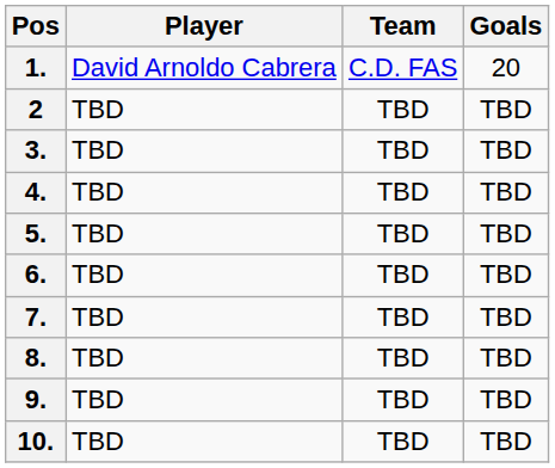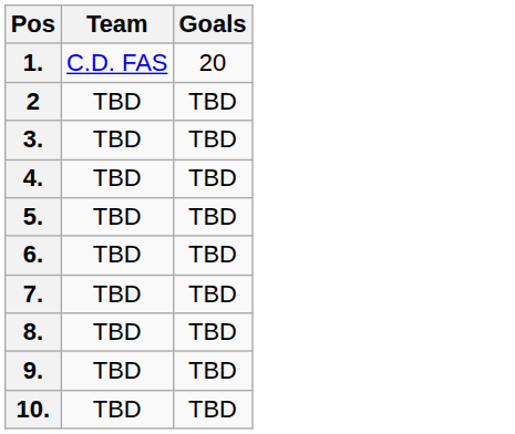- column: Player | David Arnoldo Cabrera | TBD | TBD | TBD | TBD | TBD | TBD | TBD | TBD | TBD
